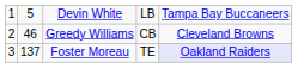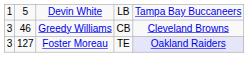Greedy Williams | column 1: 2 -> 3
Foster Moreau | column 2: 137 -> 127
